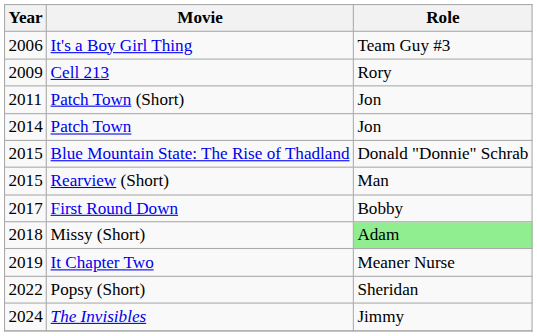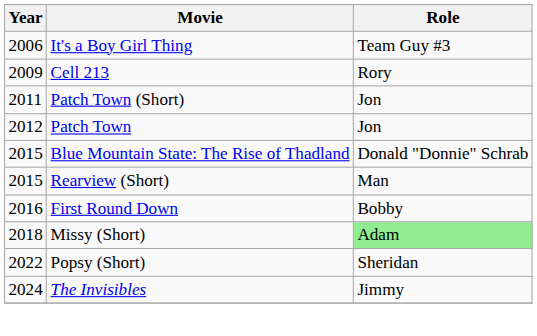Patch Town | Year: 2014 -> 2012
First Round Down | Year: 2017 -> 2016
- row: 2019 | It Chapter Two | Meaner Nurse
